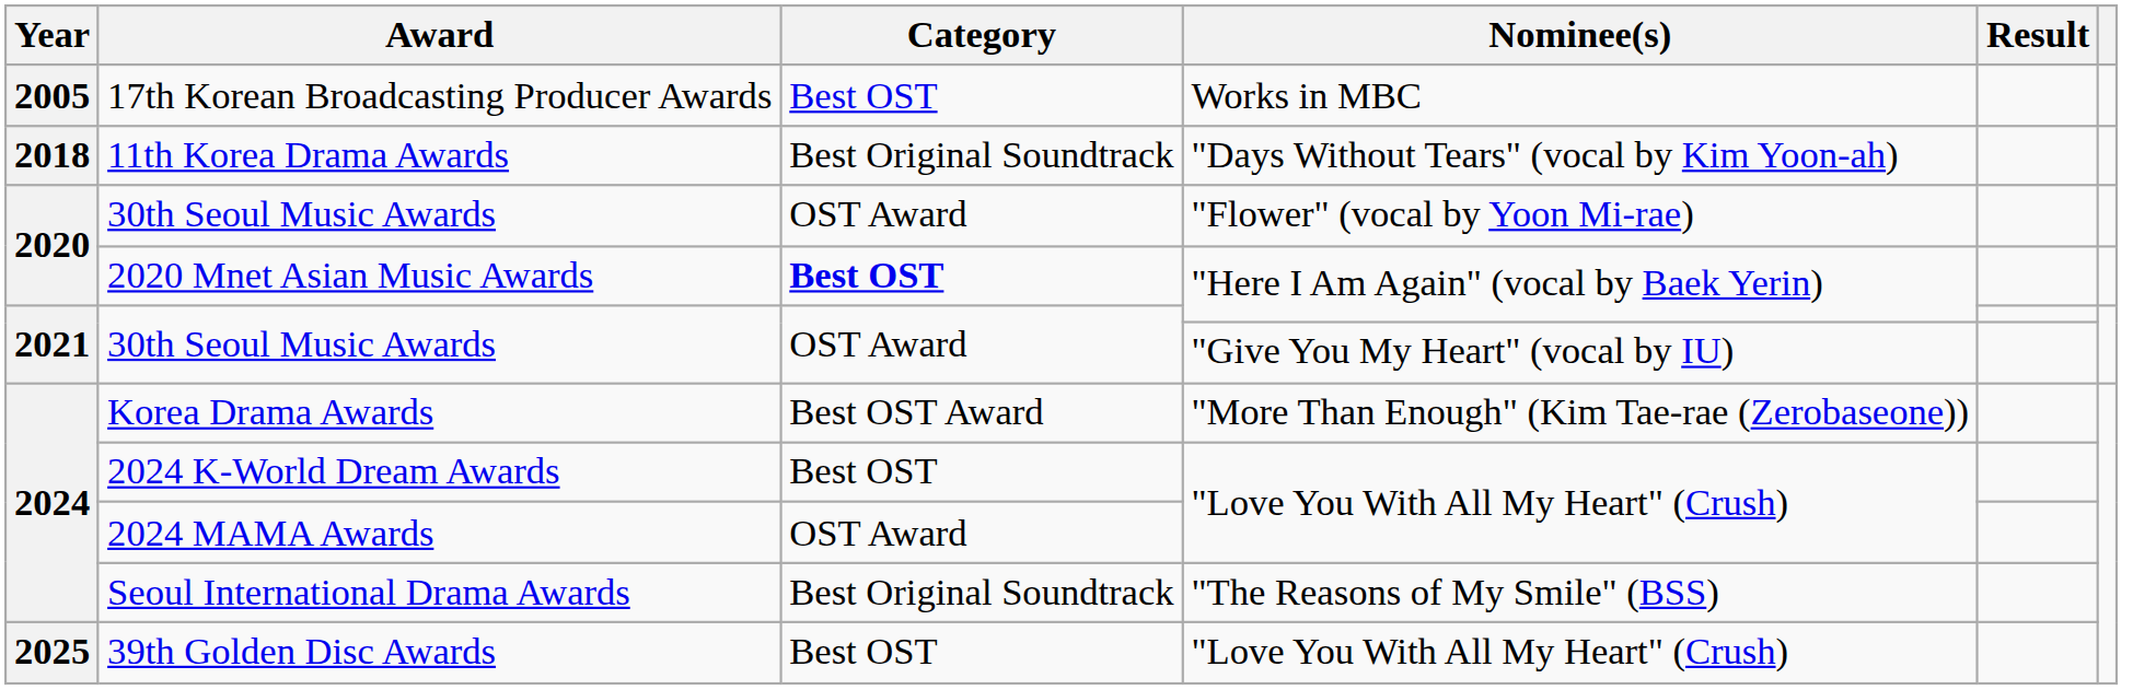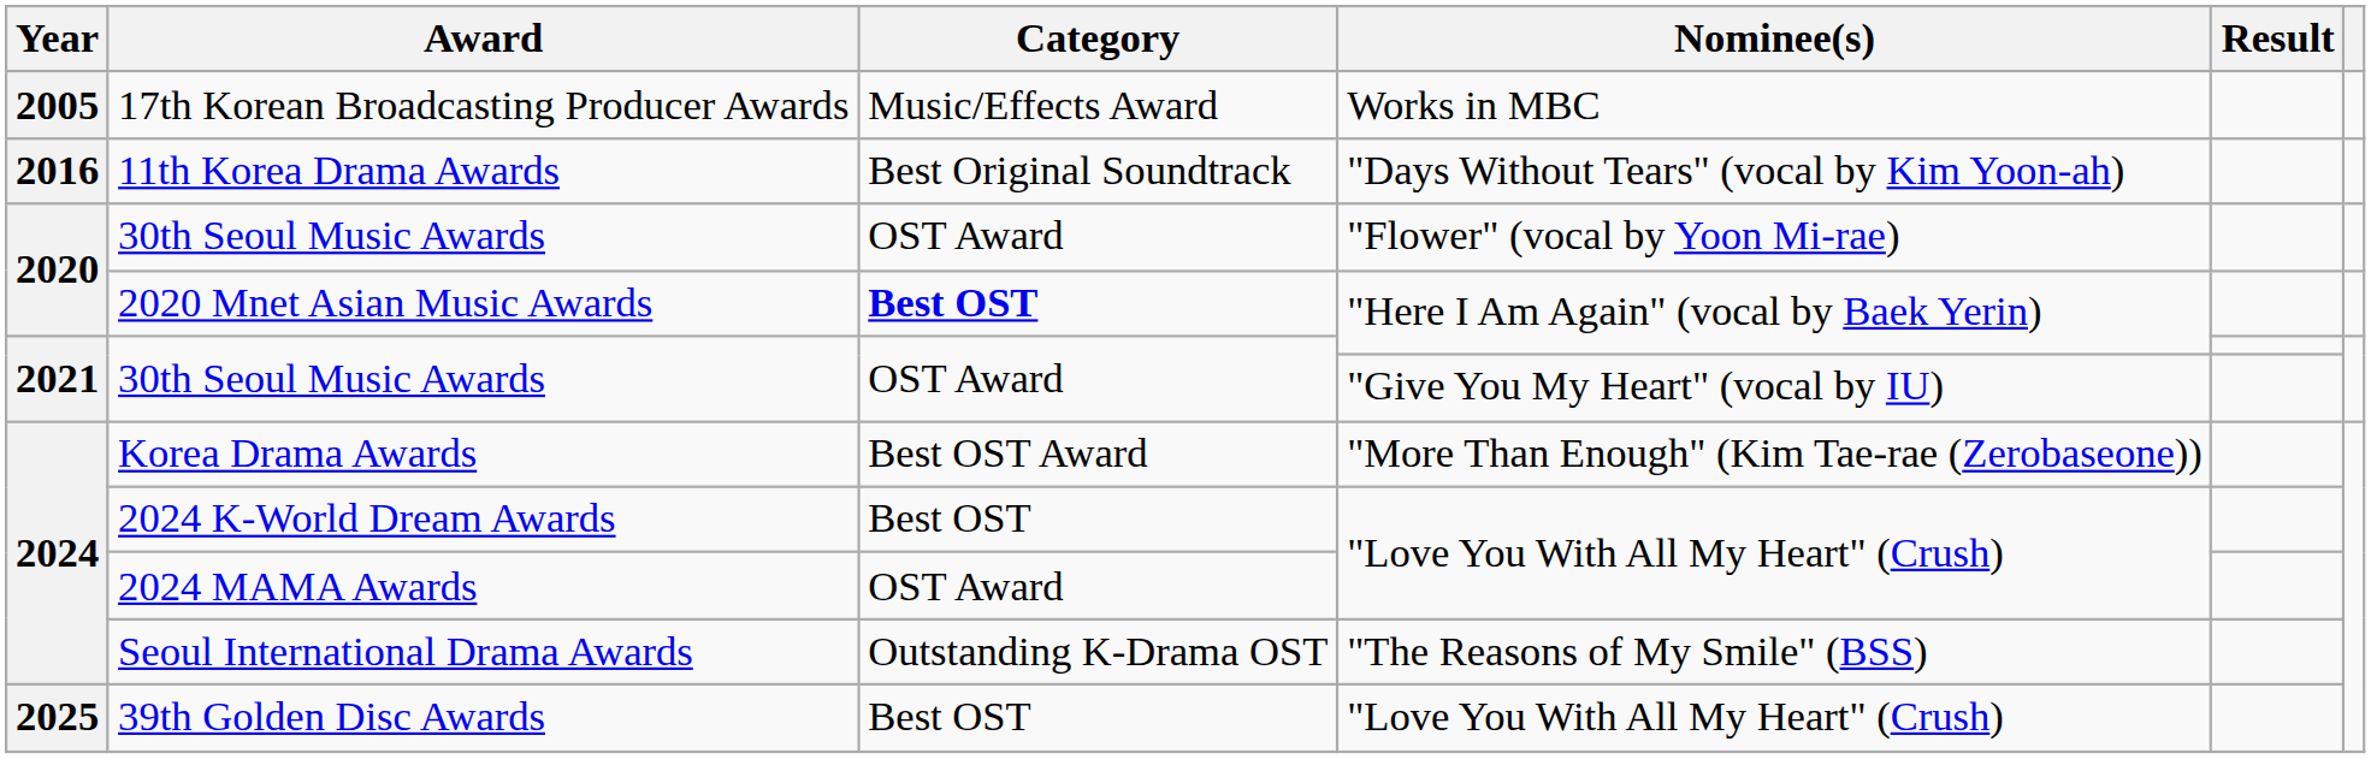17th Korean Broadcasting Producer Awards | Category: Best OST -> Music/Effects Award
11th Korea Drama Awards | Year: 2018 -> 2016
Seoul International Drama Awards | Category: Best Original Soundtrack -> Outstanding K-Drama OST
